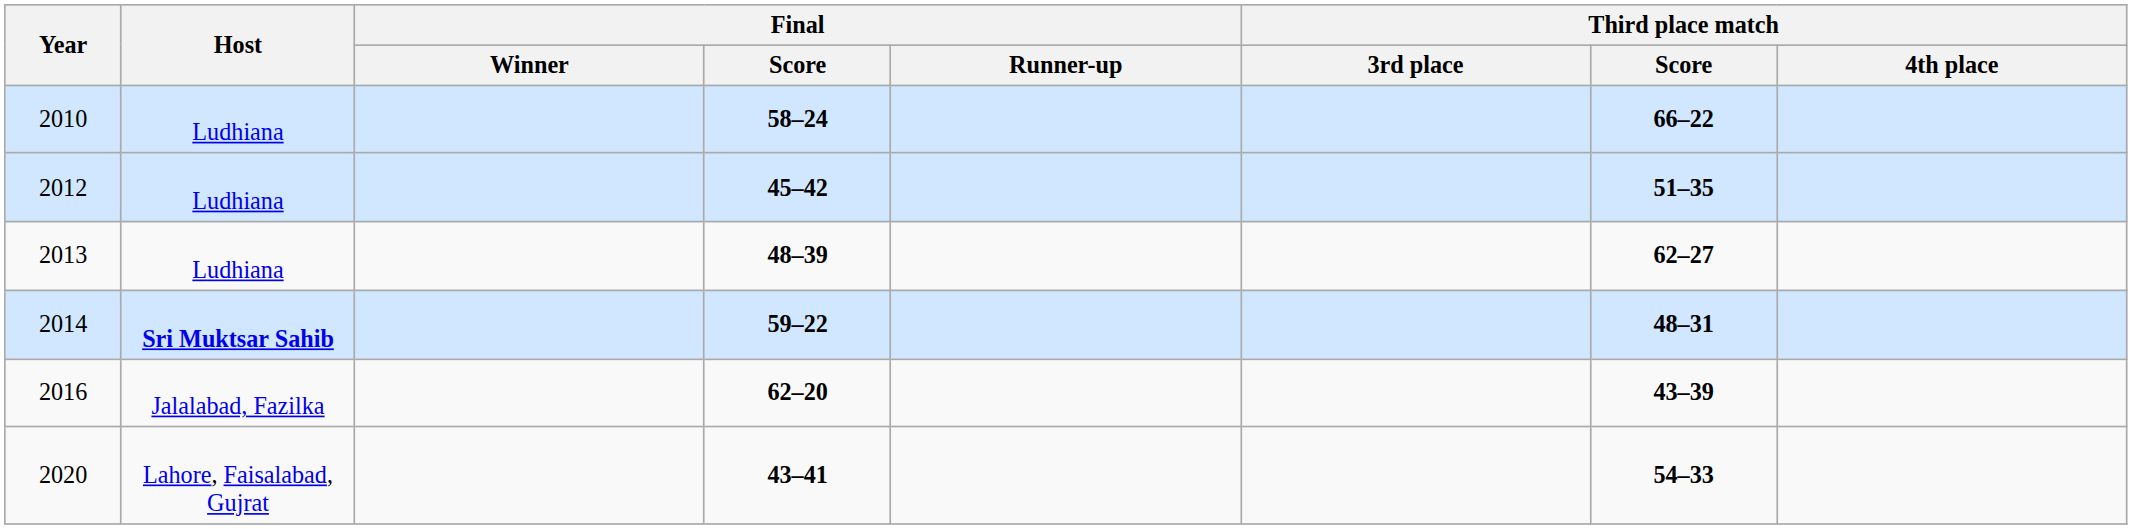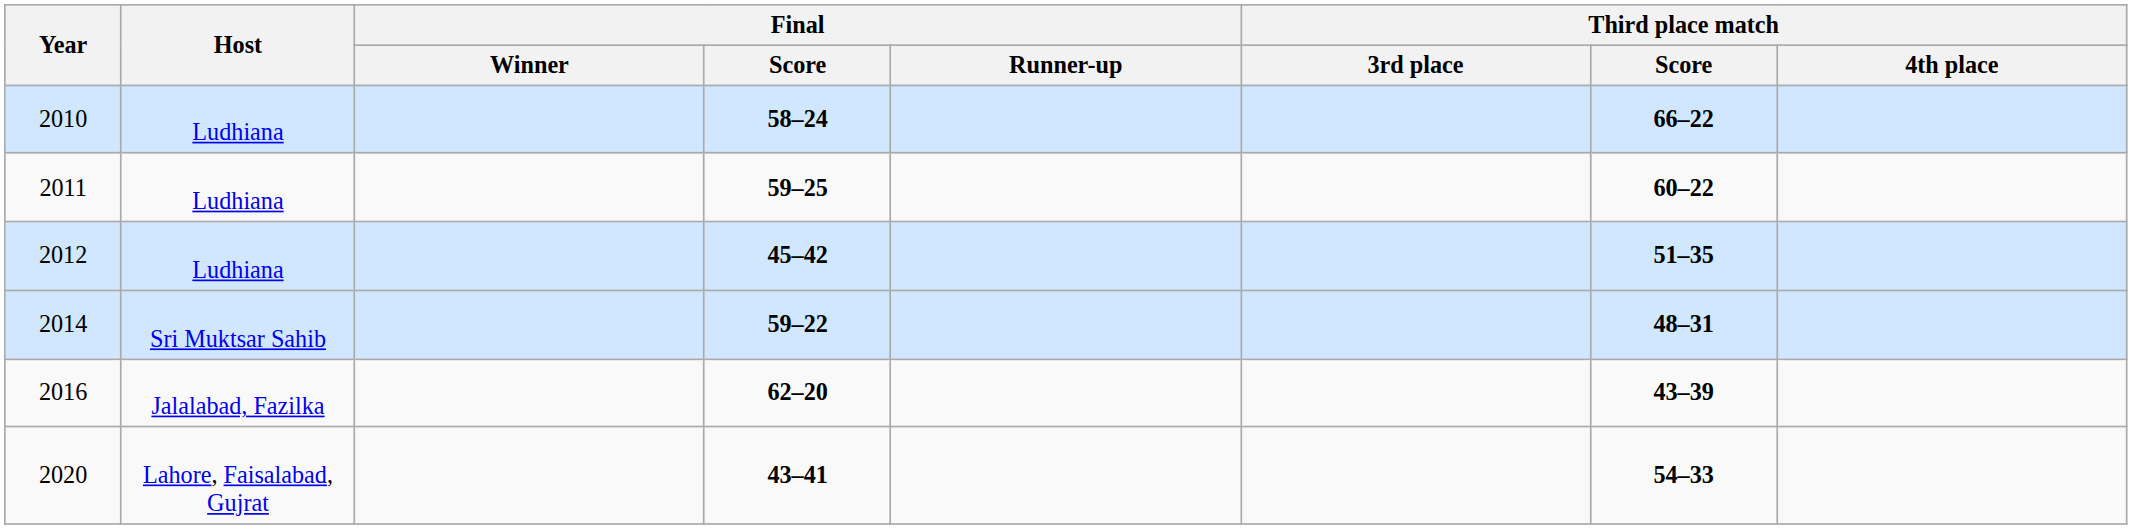+ row: 2011 | Ludhiana | 59–25 | 60–22
- row: 2013 | Ludhiana | 48–39 | 62–27
2014 | Host: bold -> normal
